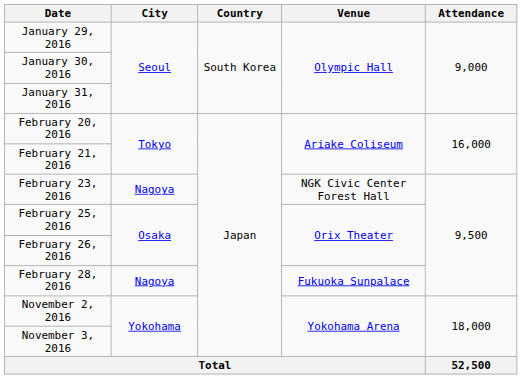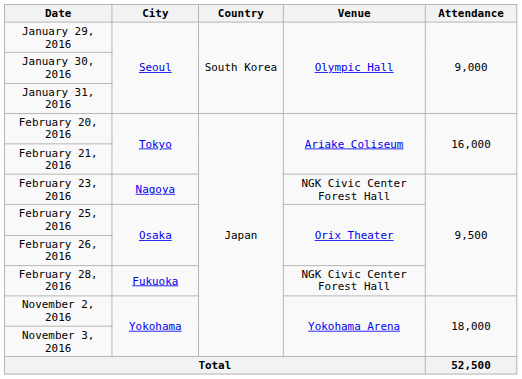February 28, 2016 | City: Nagoya -> Fukuoka
February 28, 2016 | Venue: Fukuoka Sunpalace -> NGK Civic Center Forest Hall
